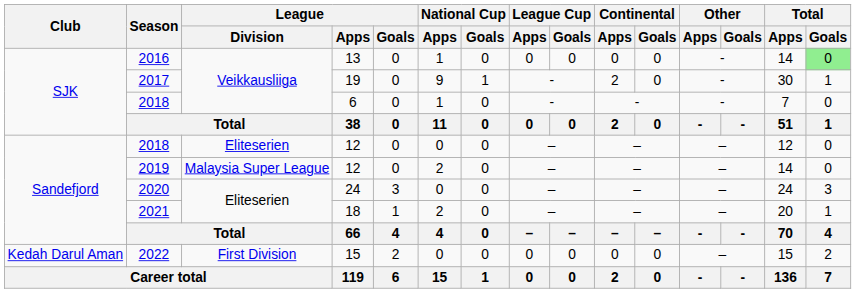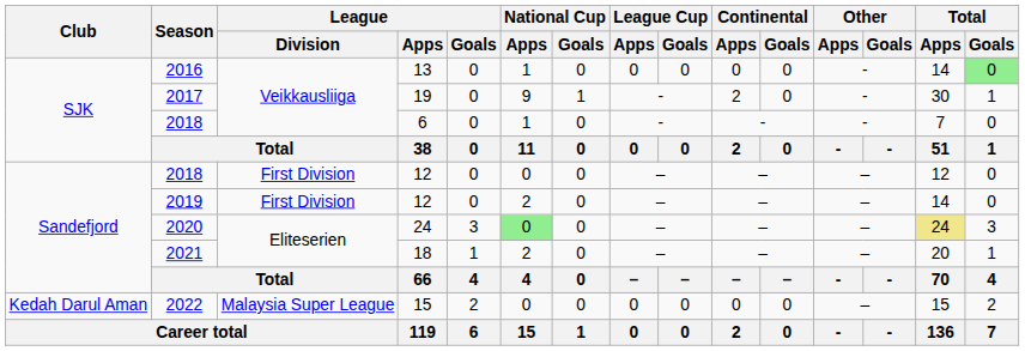2018 / 12 | League / Division: Eliteserien -> First Division
2019 | League / Division: Malaysia Super League -> First Division
2020 | National Cup / Apps: no background -> lightgreen background
2020 | Total / Apps: no background -> khaki background
2022 | League / Division: First Division -> Malaysia Super League
